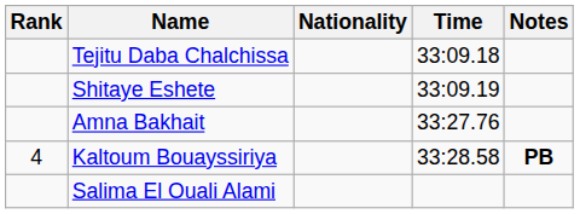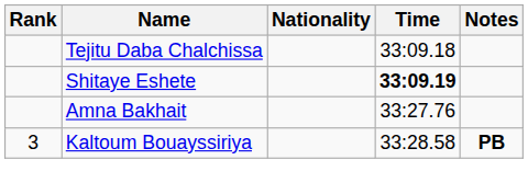Shitaye Eshete | Time: normal -> bold
Kaltoum Bouayssiriya | Rank: 4 -> 3
- row: Salima El Ouali Alami
